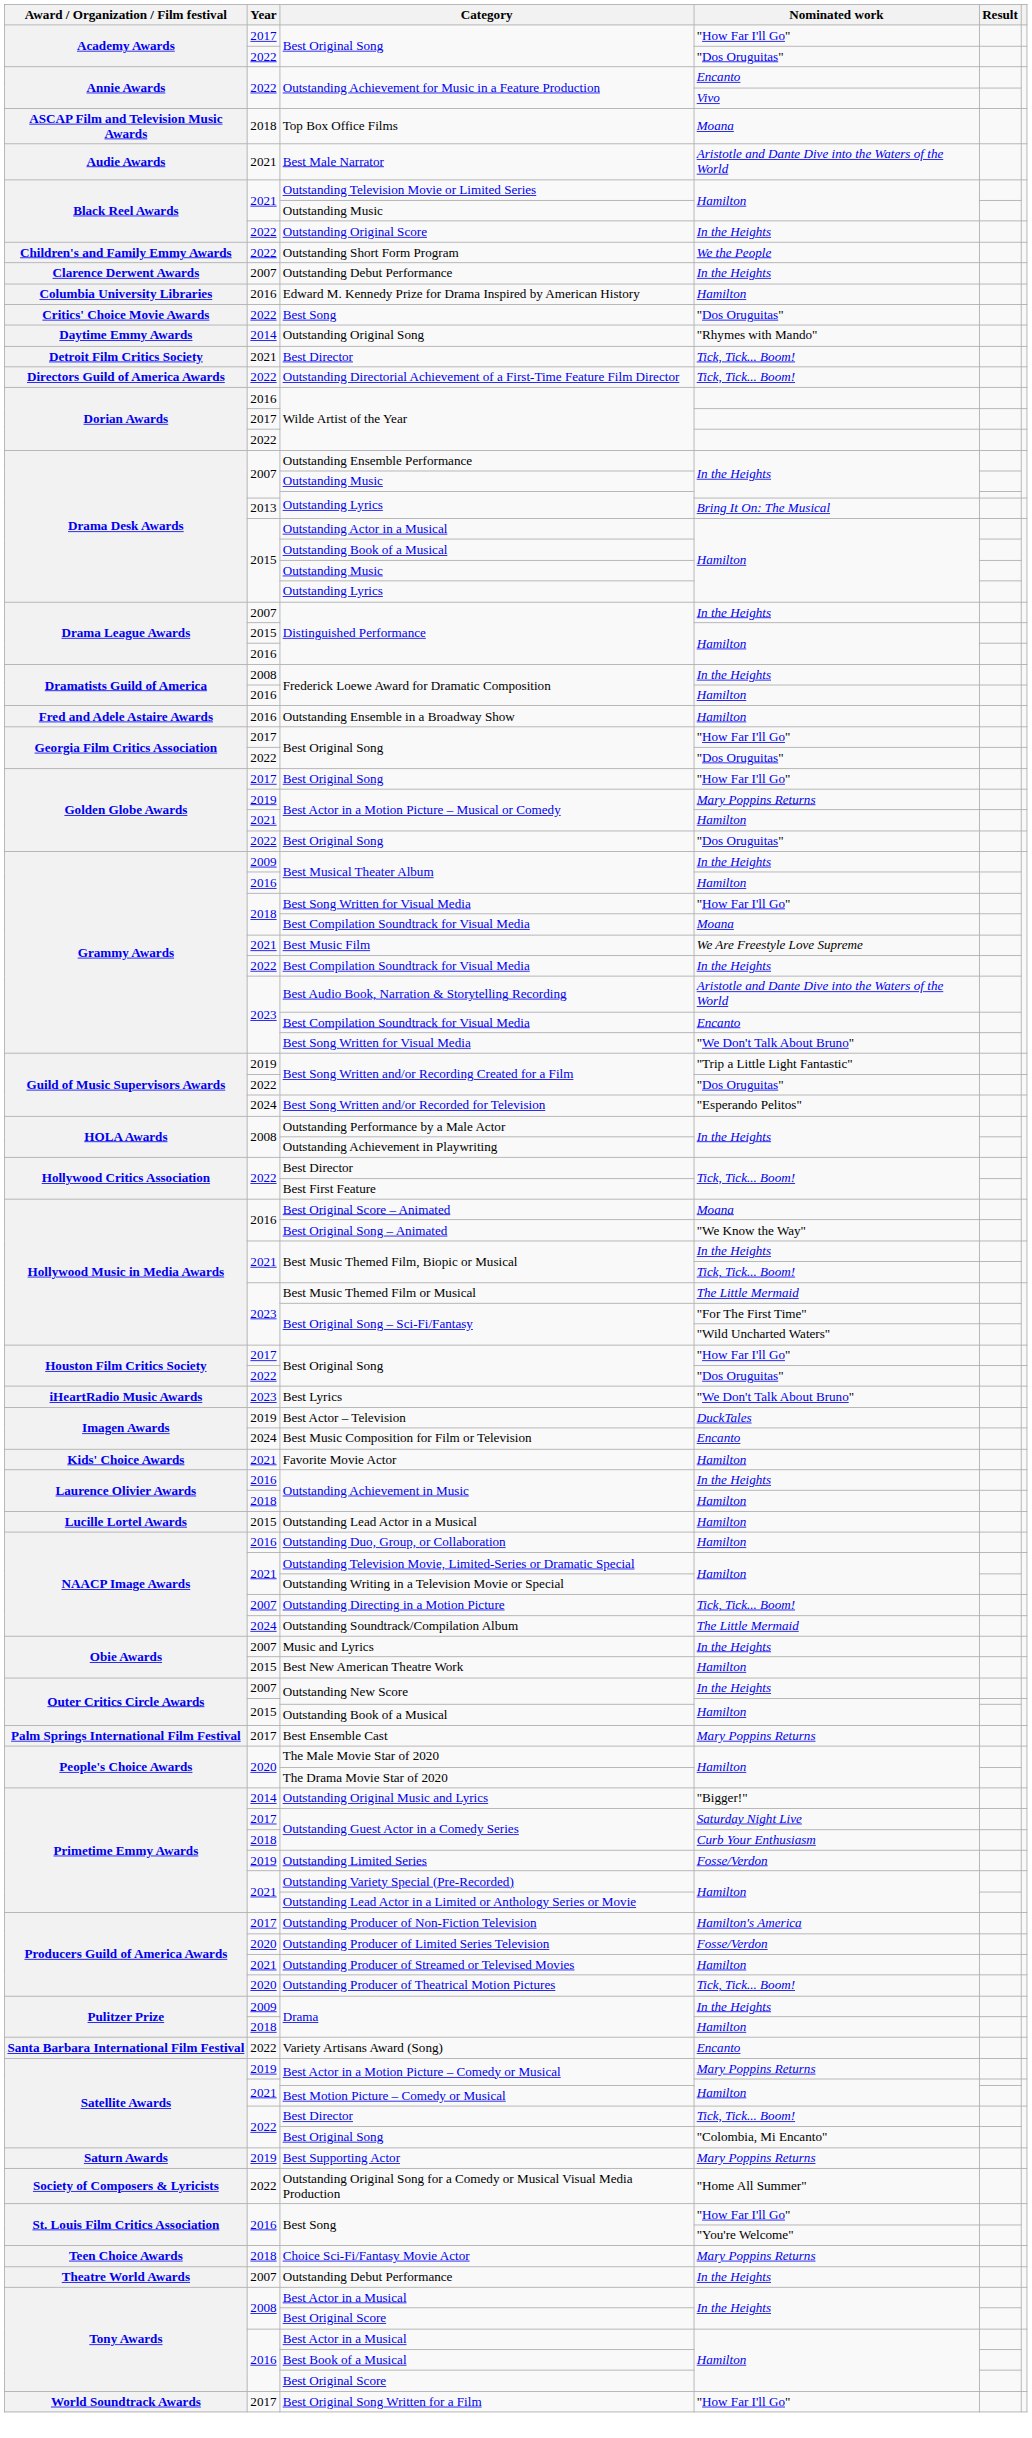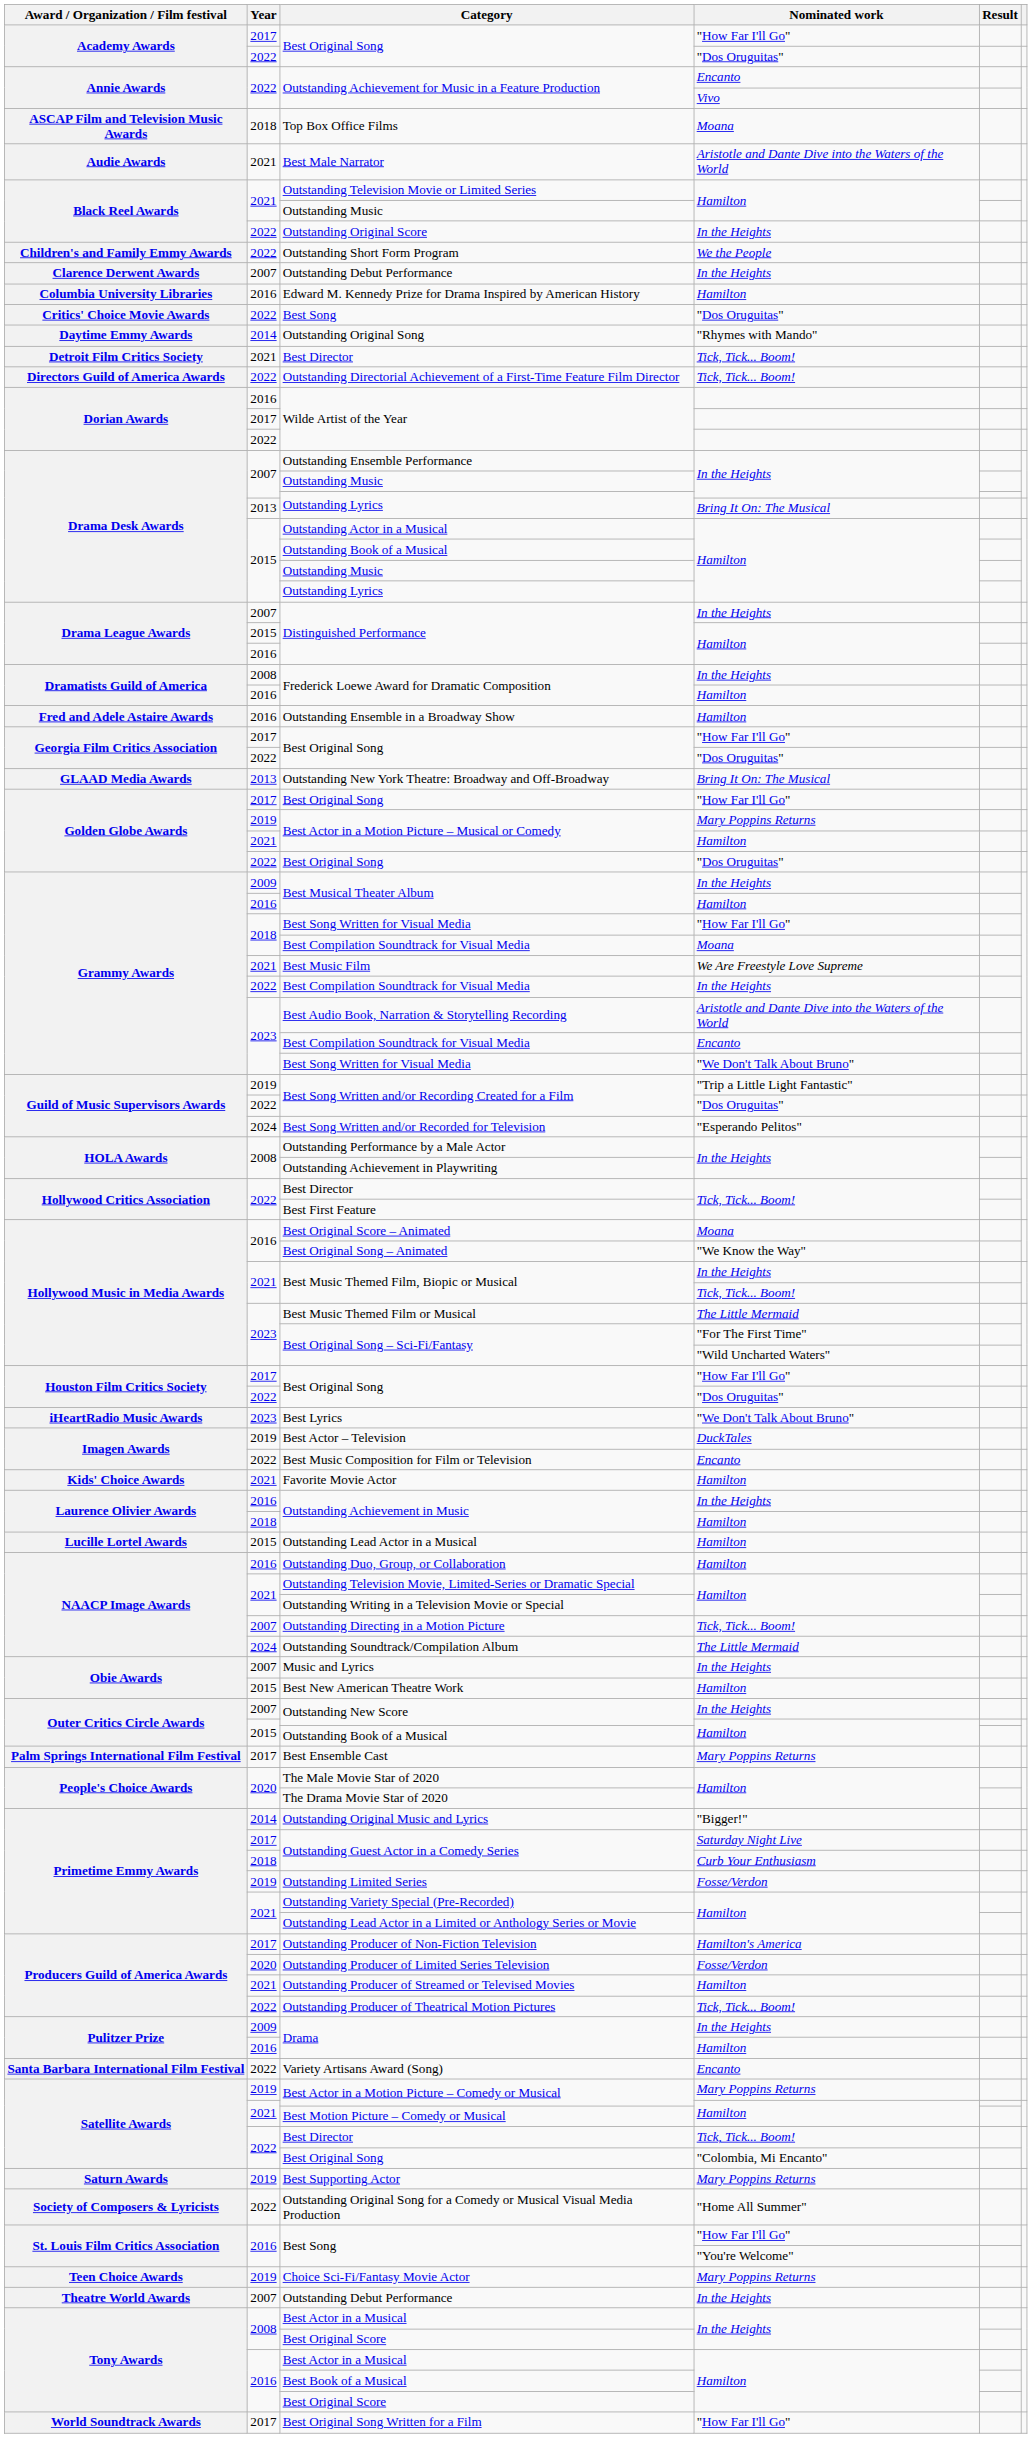+ row: GLAAD Media Awards | 2013 | Outstanding New York Theatre: Broadway and Off-Broadway | Bring It On: The Musical
Best Music Composition for Film or Television | Year: 2024 -> 2022
Outstanding Producer of Theatrical Motion Pictures | Year: 2020 -> 2022
Drama / Hamilton | Year: 2018 -> 2016
Choice Sci-Fi/Fantasy Movie Actor | Year: 2018 -> 2019
